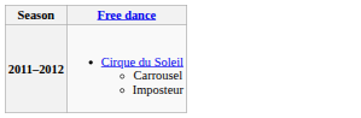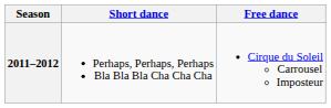+ column: Short dance | Perhaps, Perhaps, Perhaps Bla Bla Bla Cha Cha Cha
